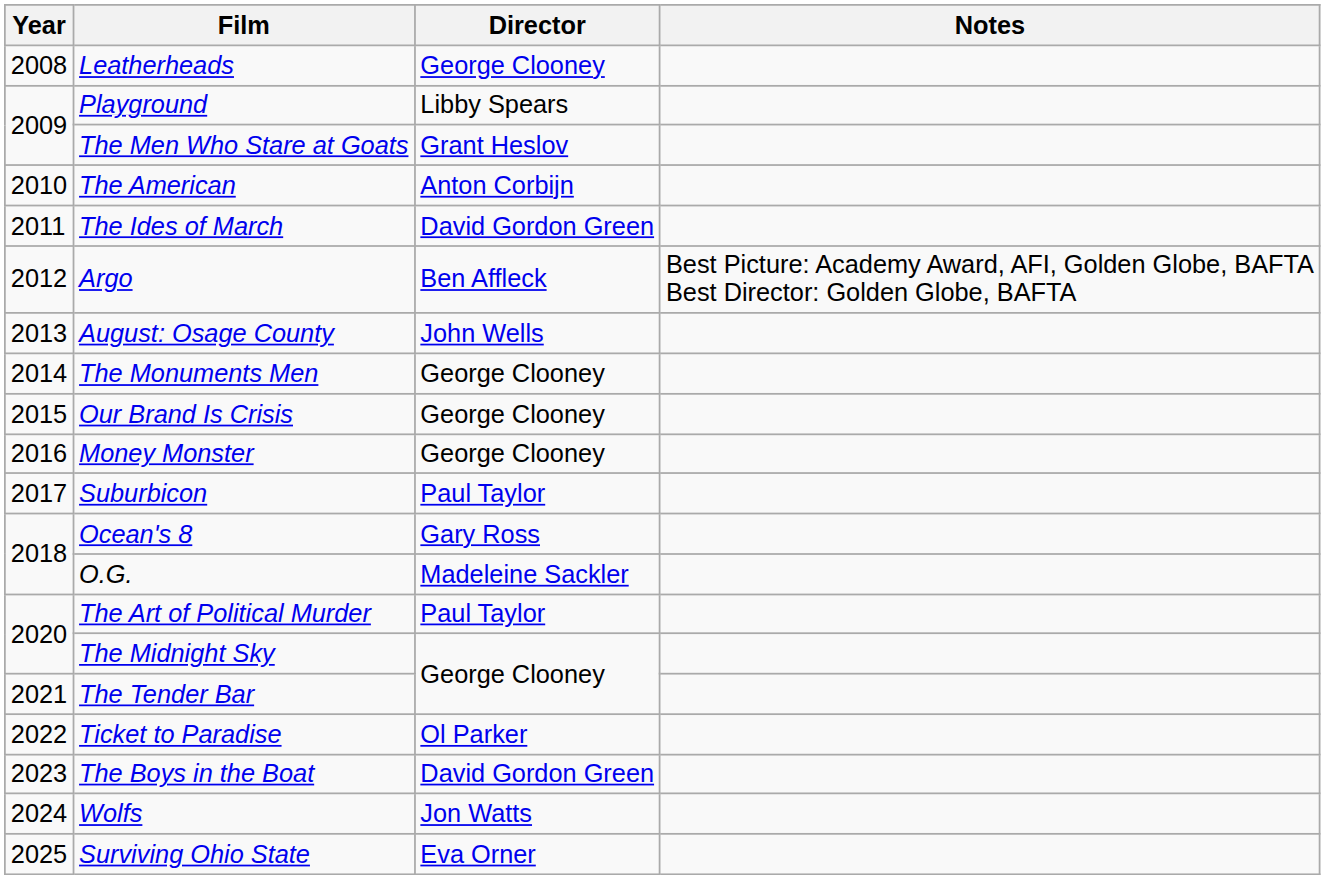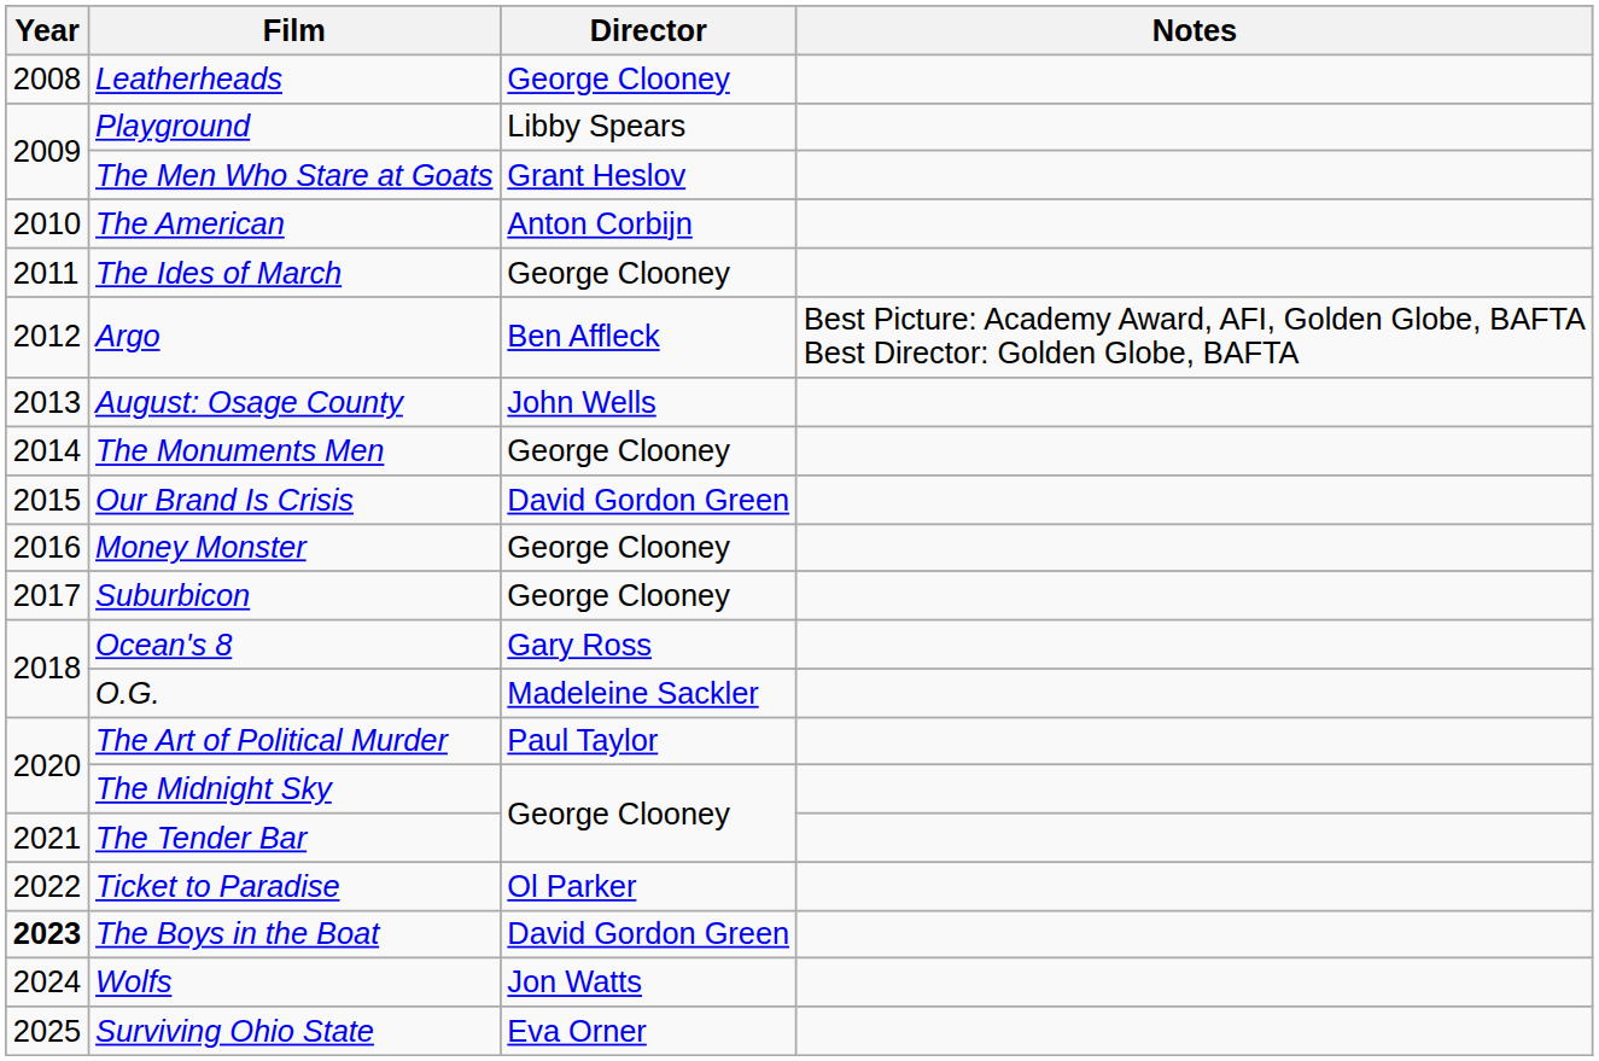The Ides of March | Director: David Gordon Green -> George Clooney
Our Brand Is Crisis | Director: George Clooney -> David Gordon Green
Suburbicon | Director: Paul Taylor -> George Clooney
The Boys in the Boat | Year: normal -> bold
